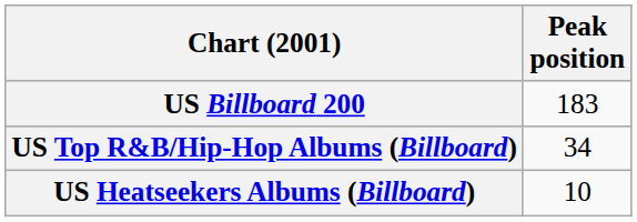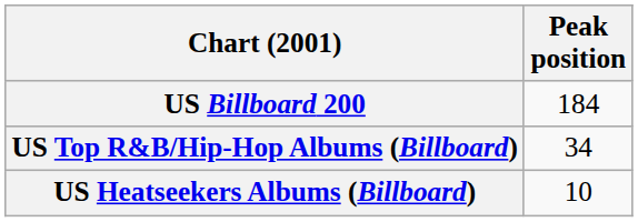US Billboard 200 | Peak position: 183 -> 184
